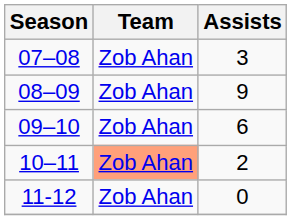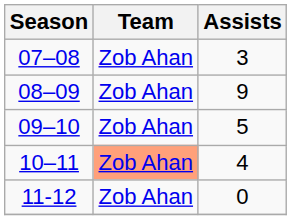09–10 | Assists: 6 -> 5
10–11 | Assists: 2 -> 4
